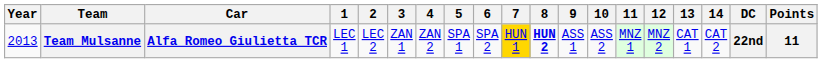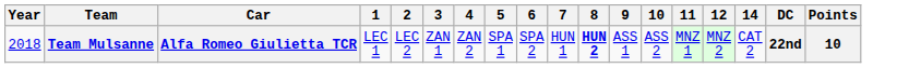- column: 13 | CAT 1
Team Mulsanne | Year: 2013 -> 2018
Team Mulsanne | 7: gold background -> no background
Team Mulsanne | Points: 11 -> 10
